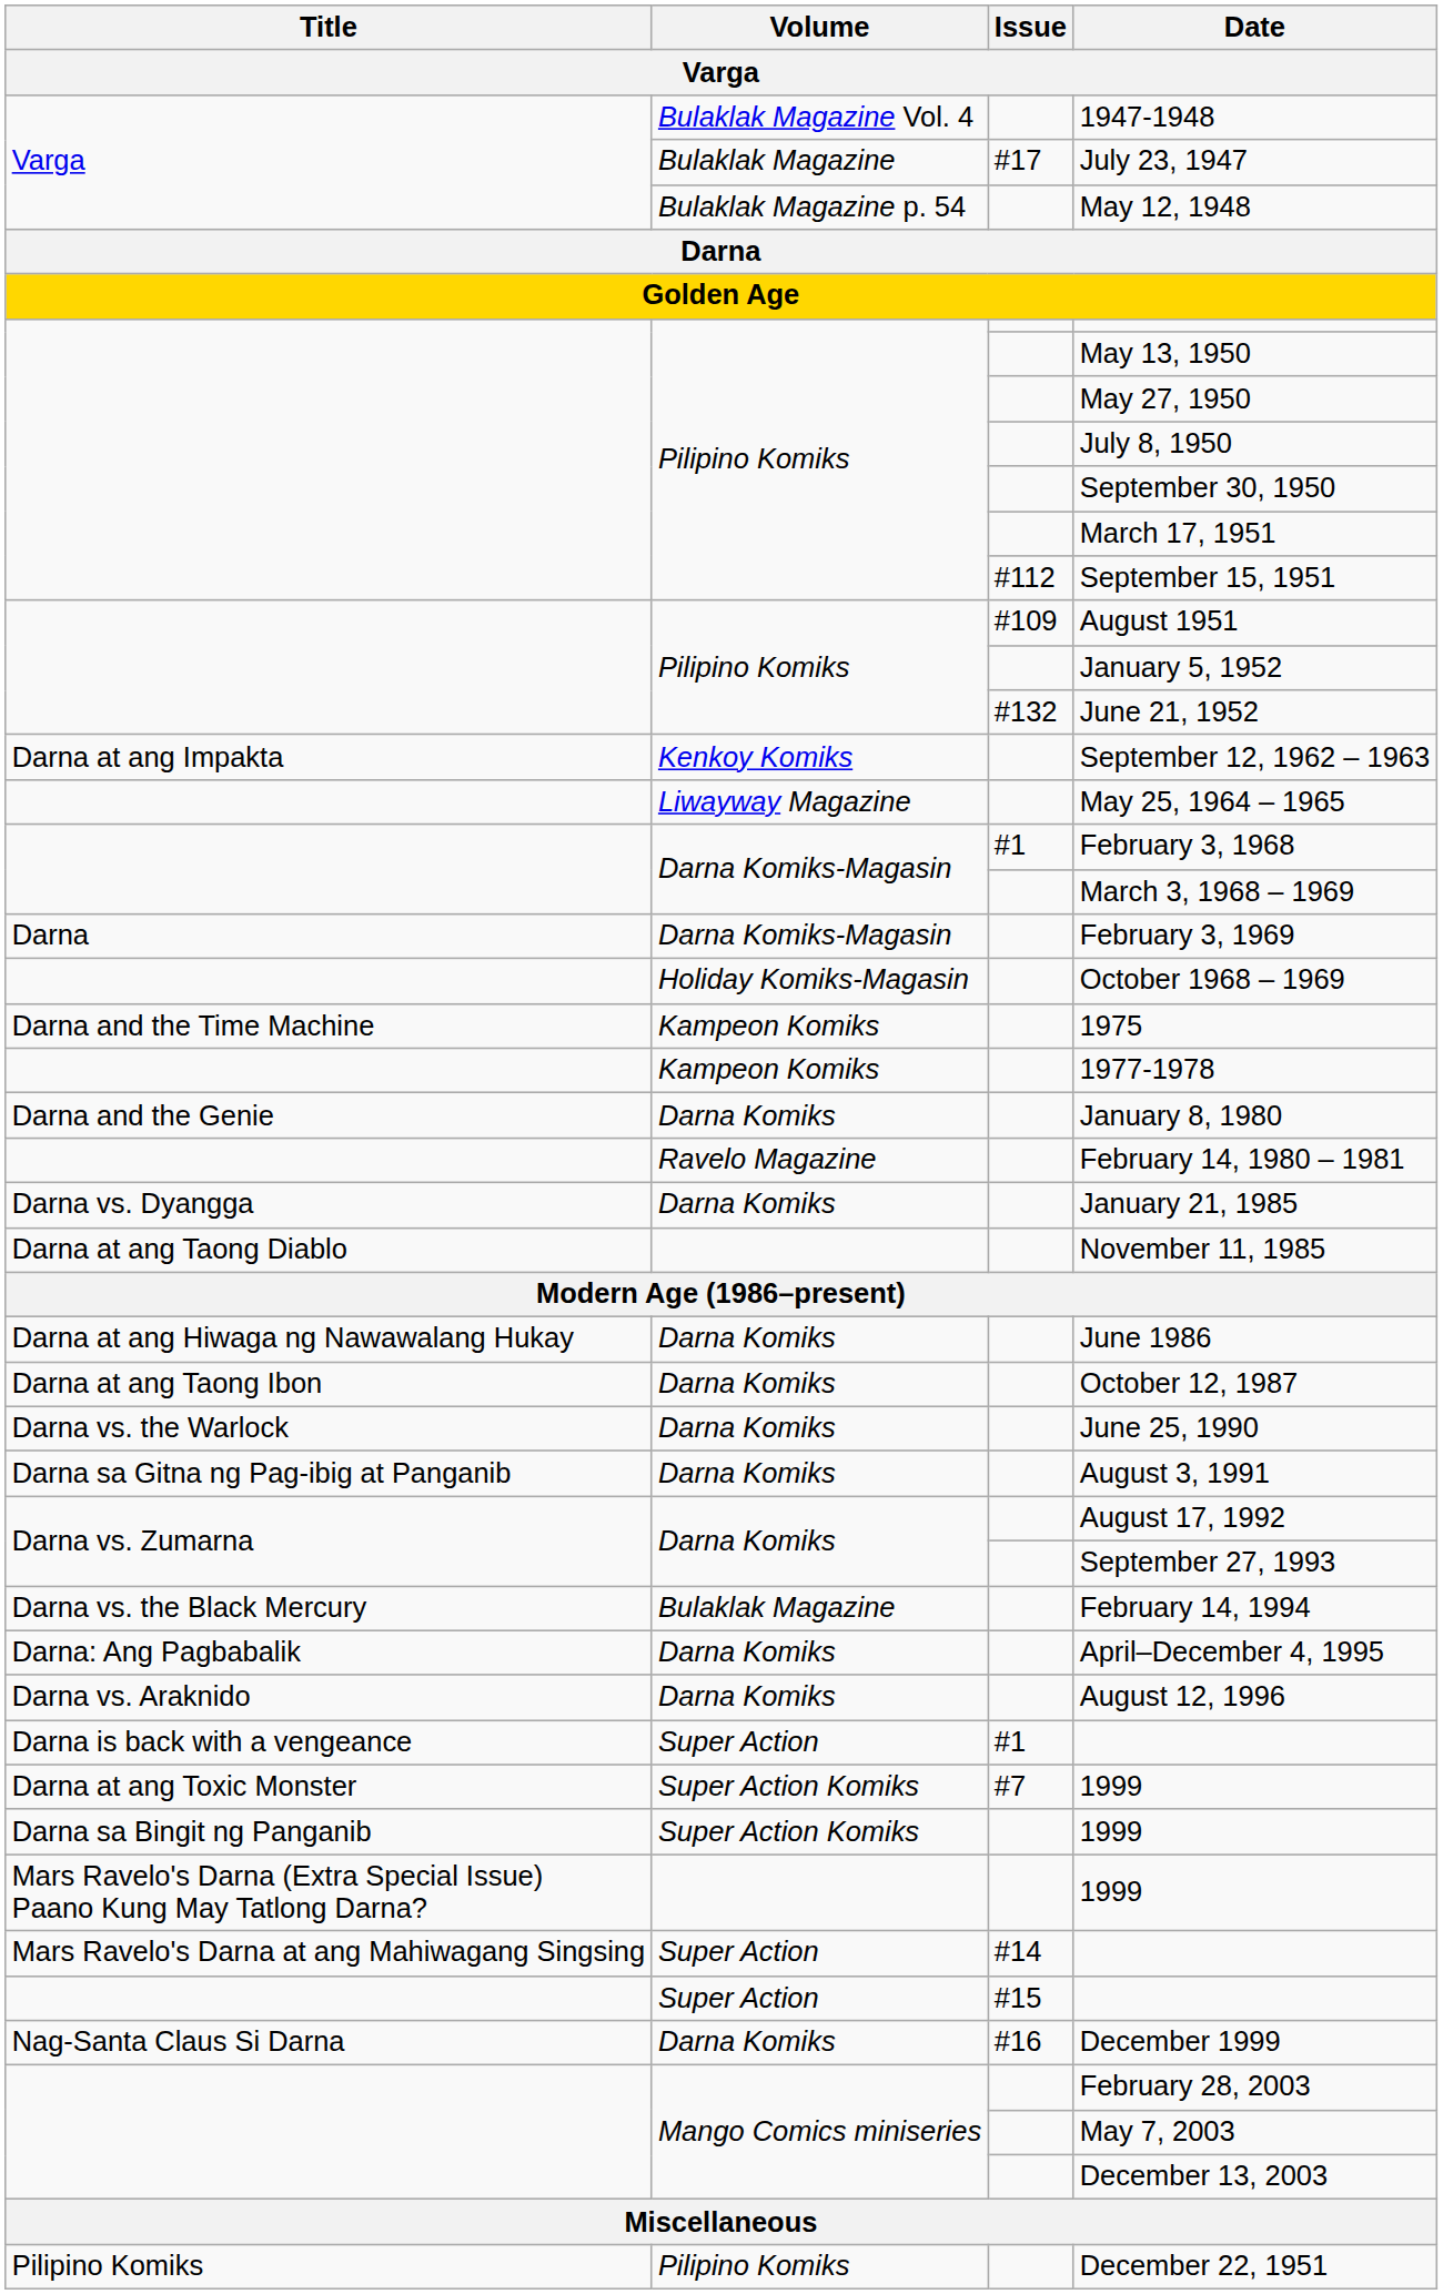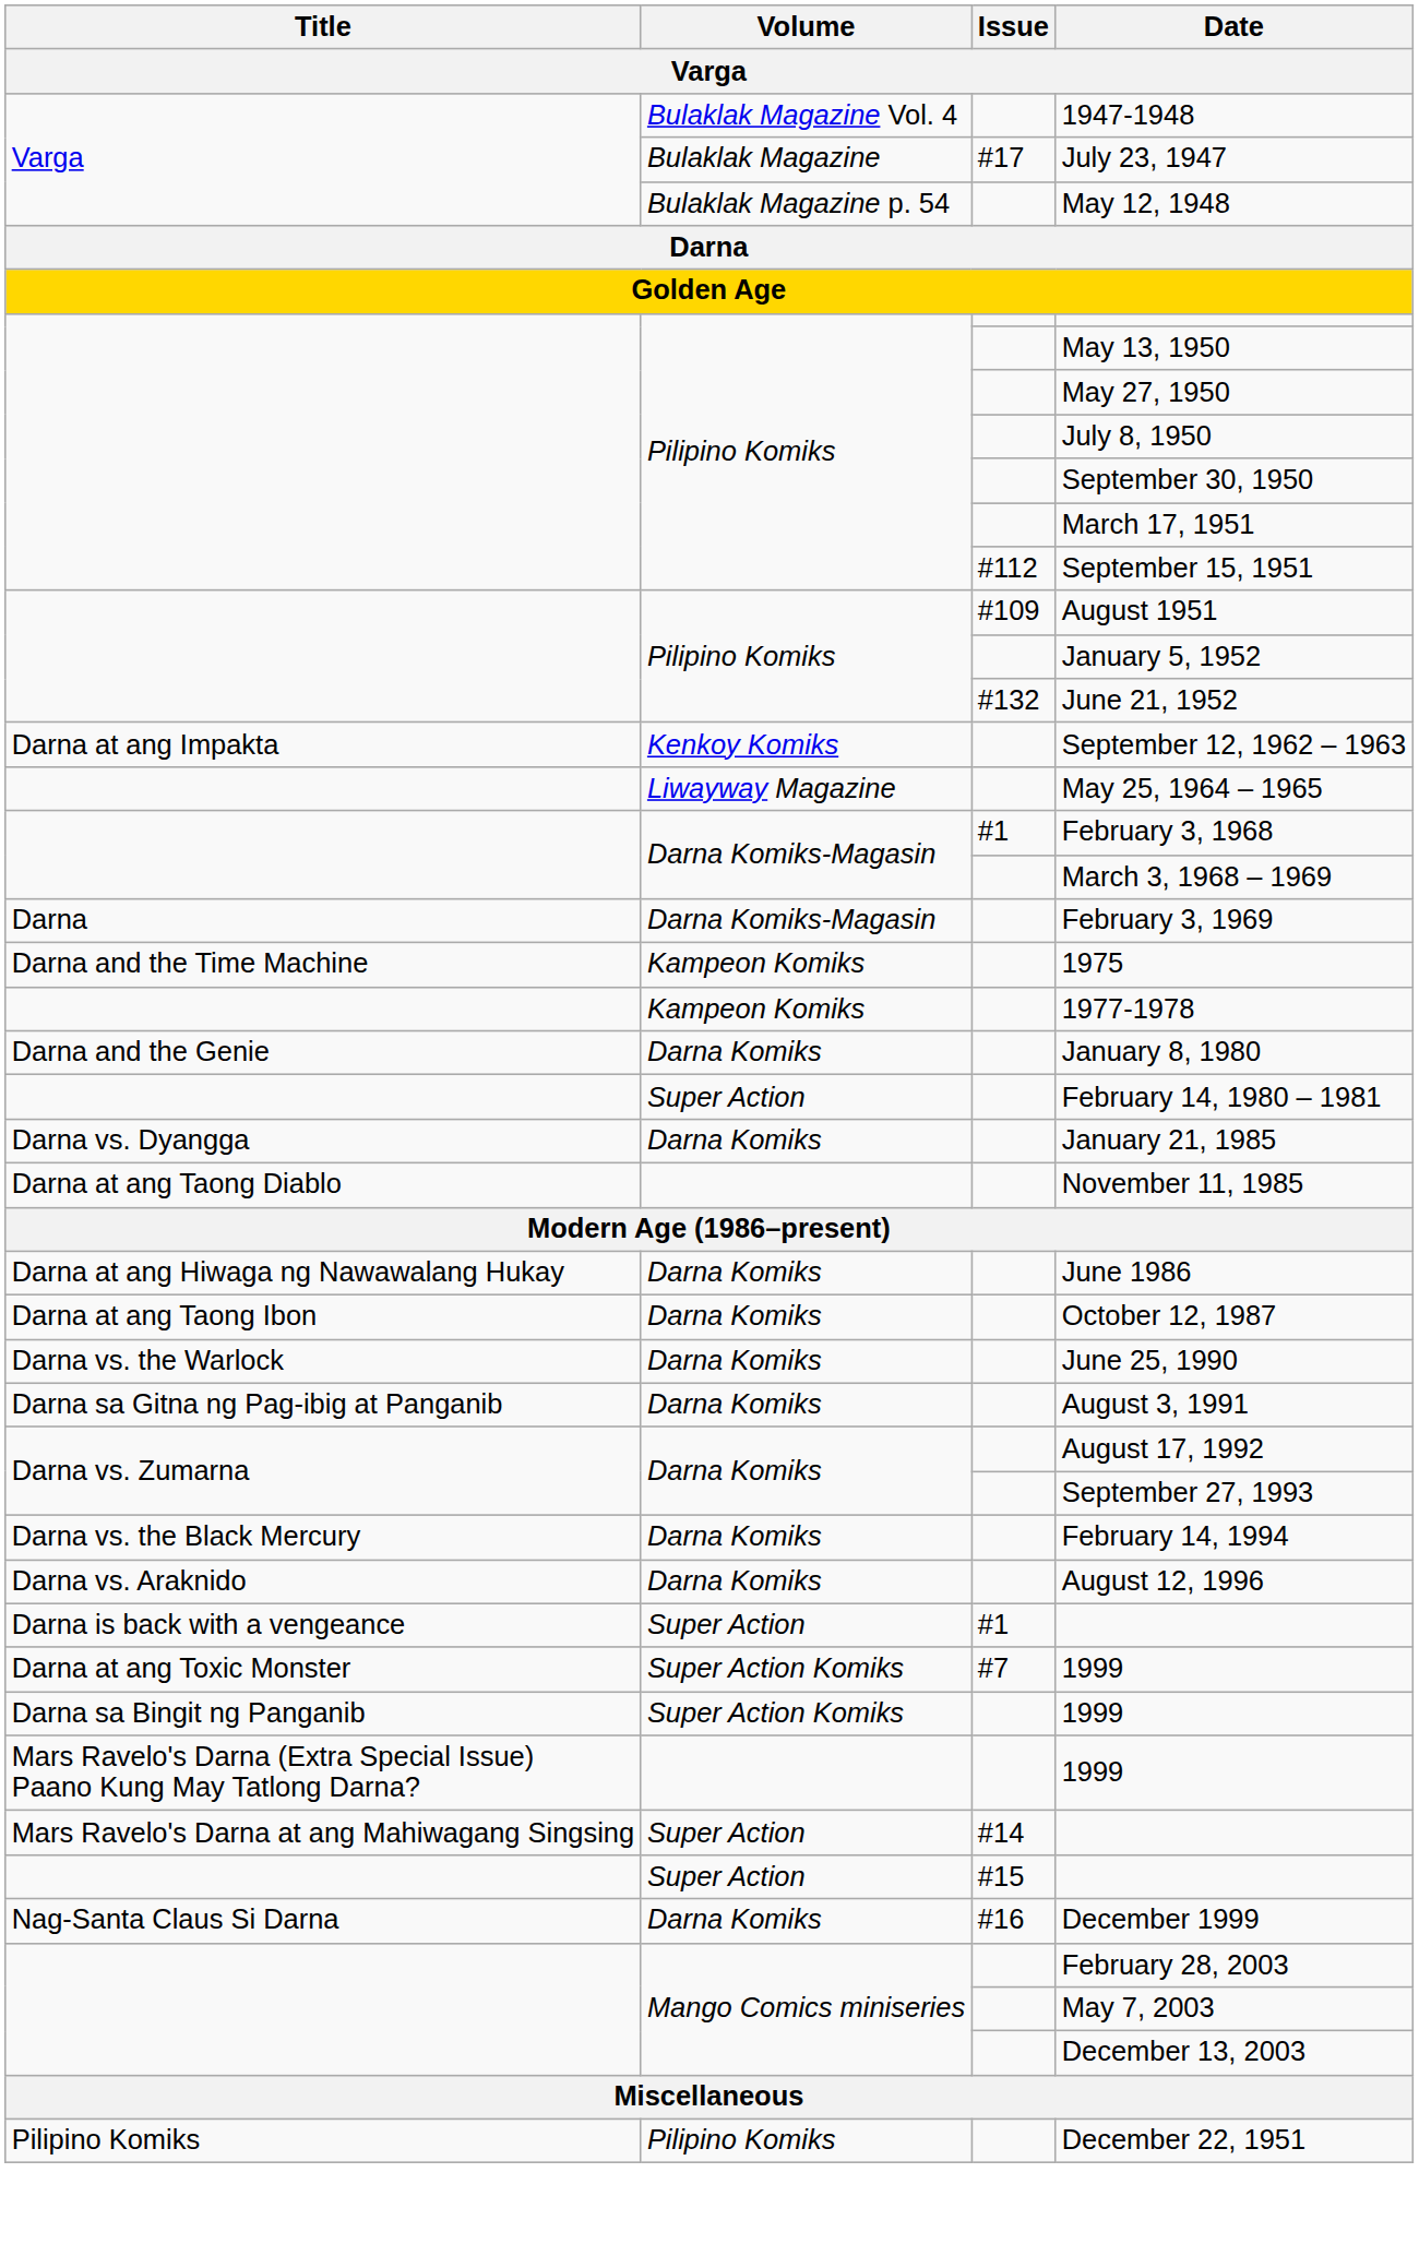- row: Holiday Komiks-Magasin | October 1968 – 1969
February 14, 1980 – 1981 | Volume: Ravelo Magazine -> Super Action
February 14, 1994 | Volume: Bulaklak Magazine -> Darna Komiks
- row: Darna: Ang Pagbabalik | Darna Komiks | April–December 4, 1995
